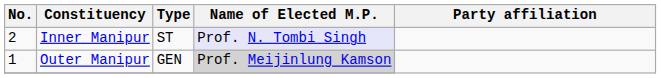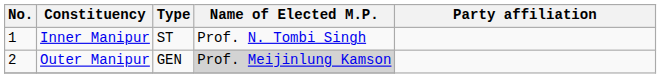Inner Manipur | No.: 2 -> 1
Inner Manipur | Name of Elected M.P.: lavender background -> no background
Outer Manipur | No.: 1 -> 2
